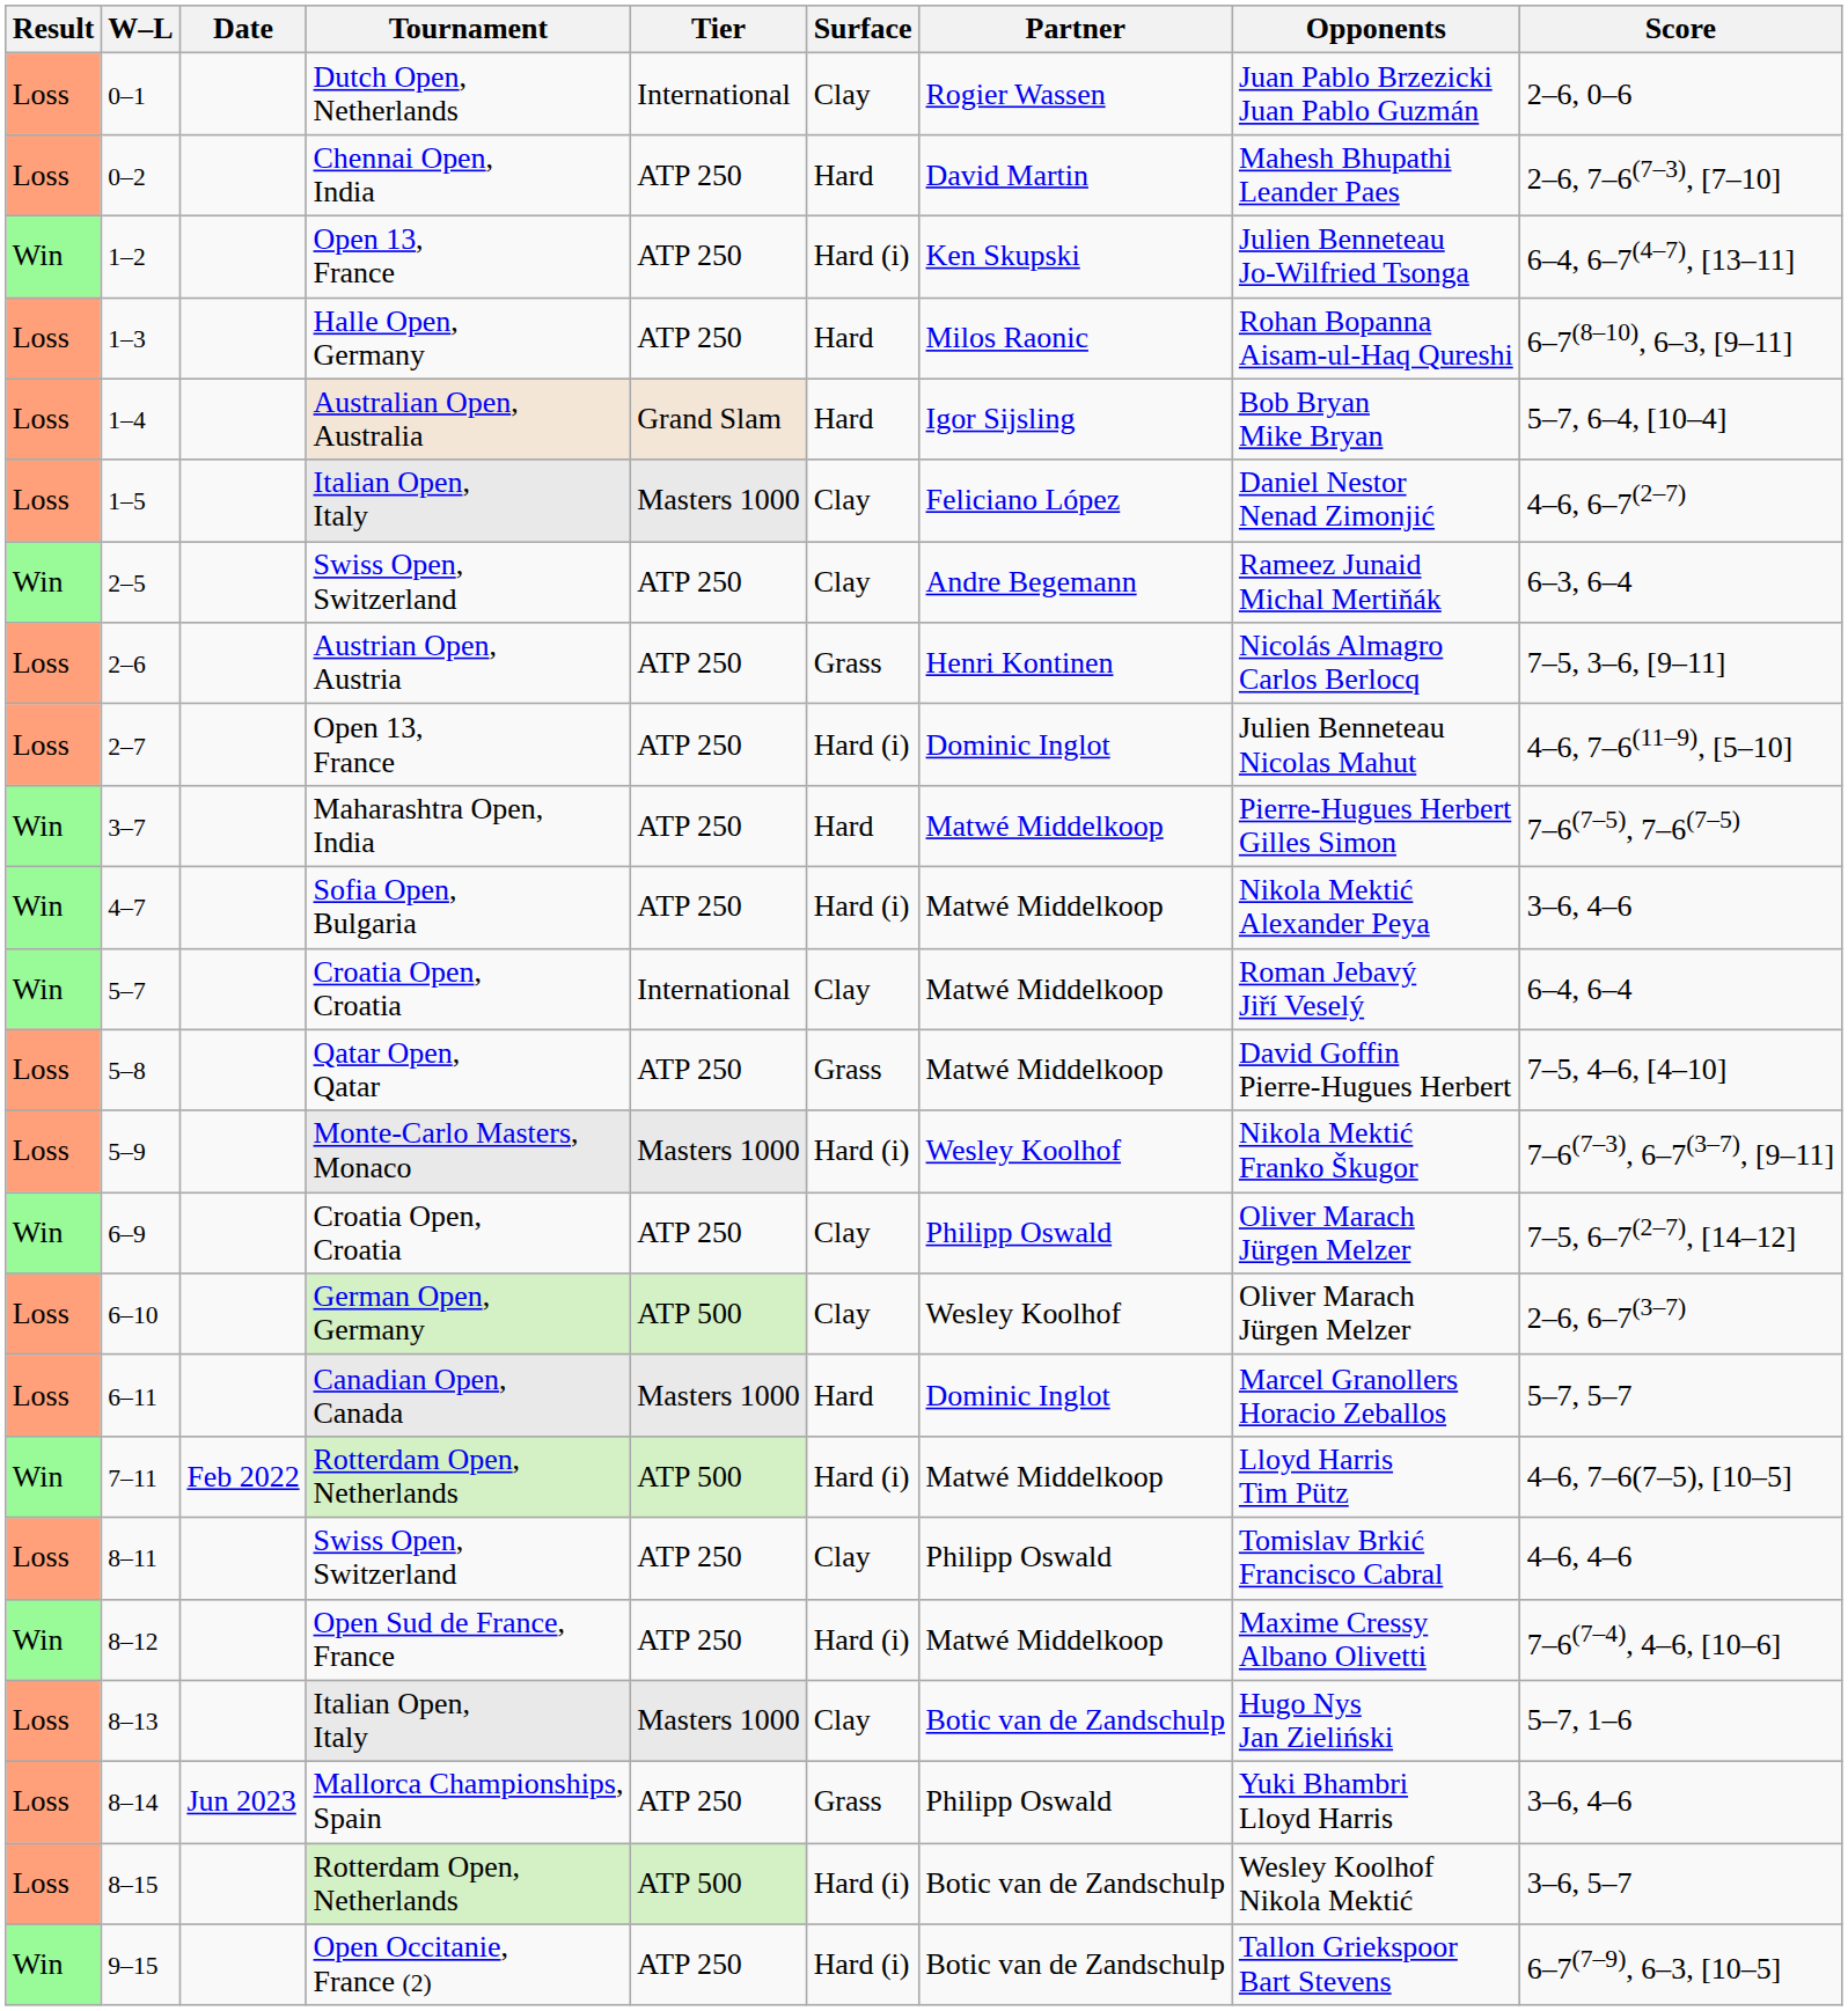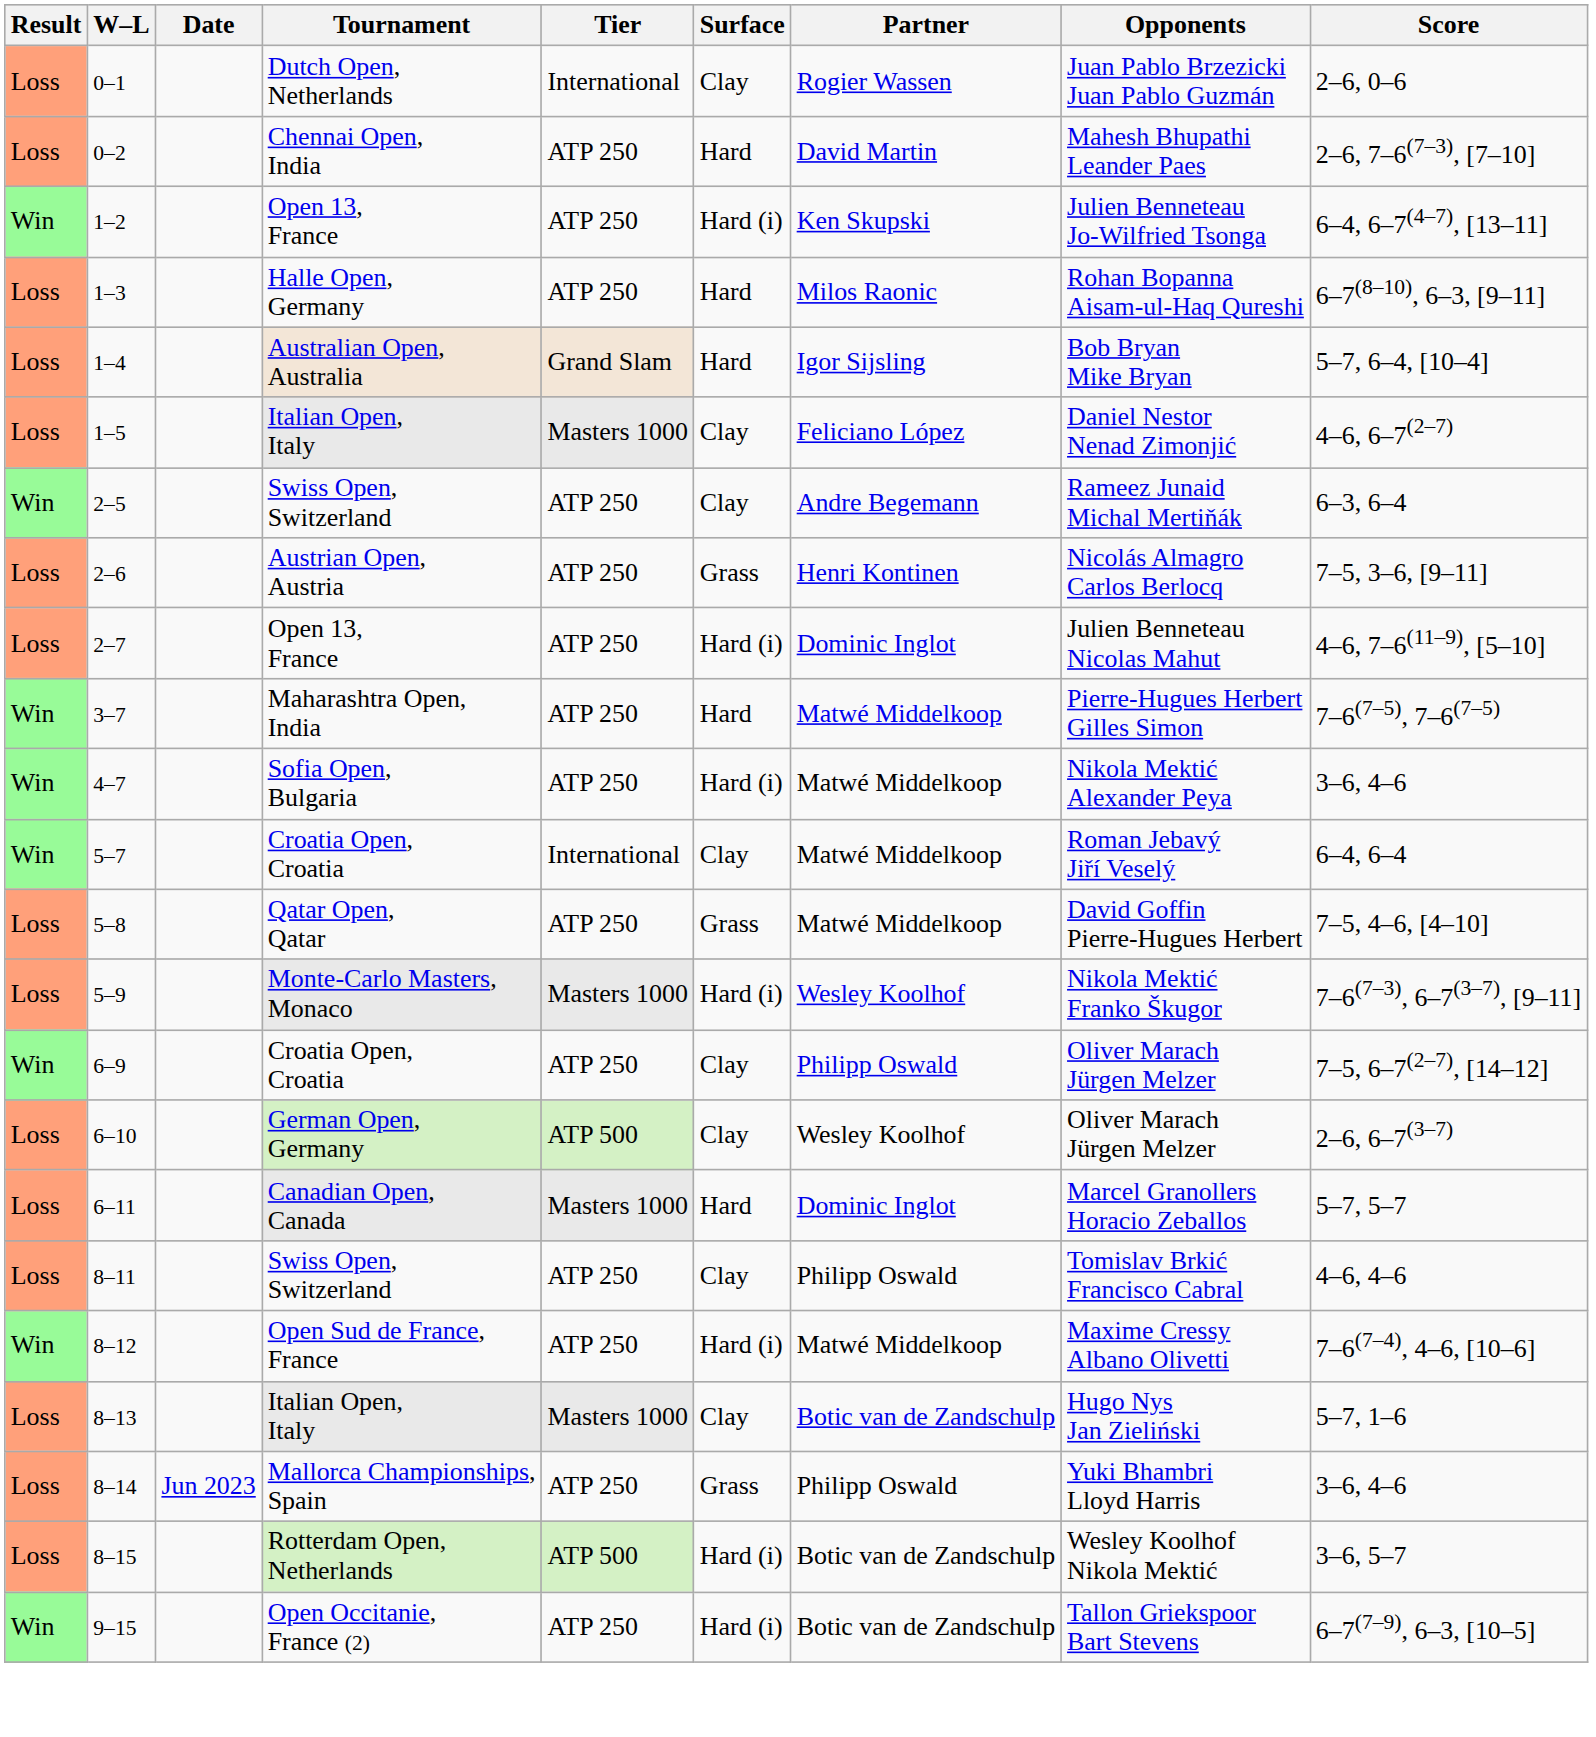- row: Win | 7–11 | Feb 2022 | Rotterdam Open, Netherlands | ATP 500 | Hard (i) | Matwé Middelkoop | Lloyd Harris Tim Pütz | 4–6, 7–6(7–5), [10–5]
